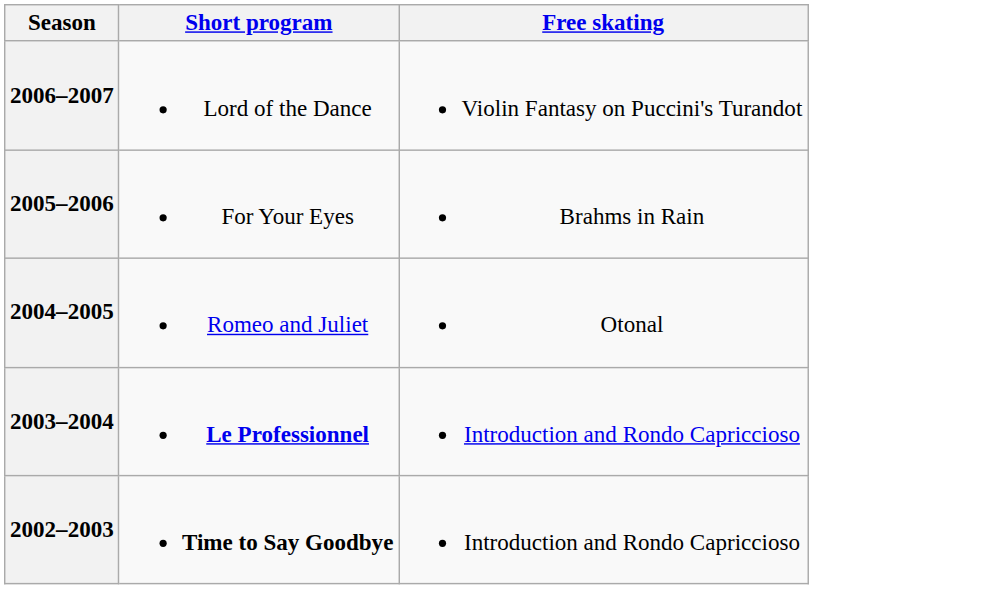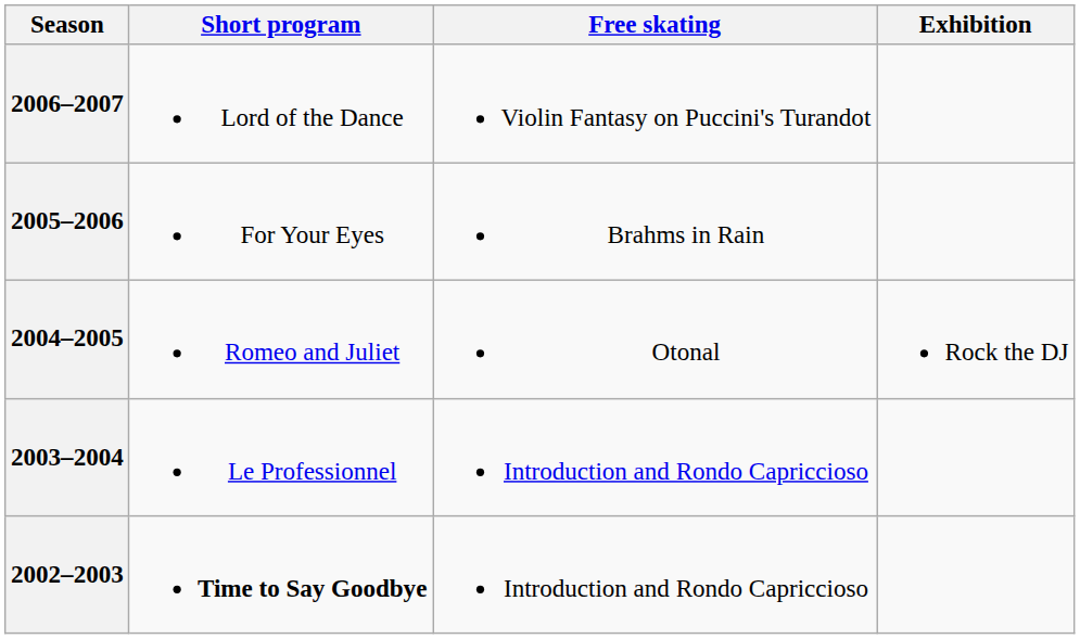+ column: Exhibition | Rock the DJ
2003–2004 | Short program: bold -> normal
